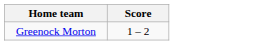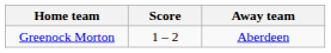+ column: Away team | Aberdeen
